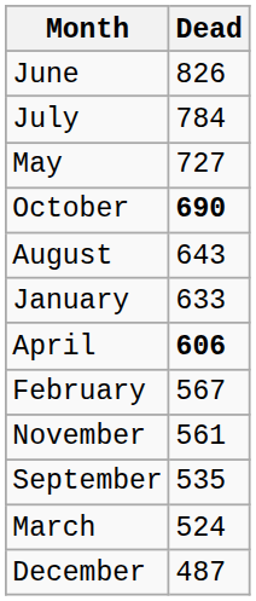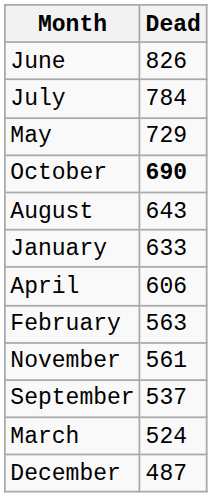May | Dead: 727 -> 729
April | Dead: bold -> normal
February | Dead: 567 -> 563
September | Dead: 535 -> 537
